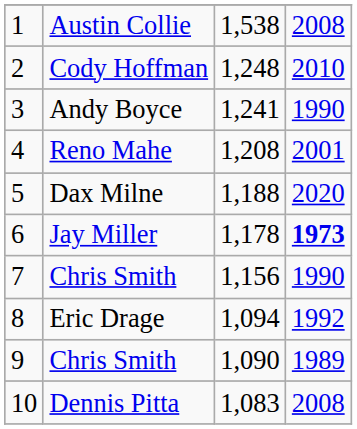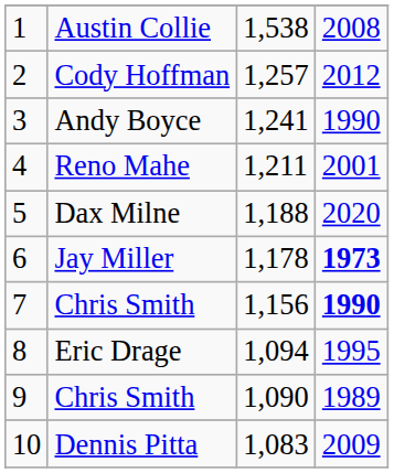Cody Hoffman | column 3: 1,248 -> 1,257
Cody Hoffman | column 4: 2010 -> 2012
Reno Mahe | column 3: 1,208 -> 1,211
7 / Chris Smith | column 4: normal -> bold
Eric Drage | column 4: 1992 -> 1995
Dennis Pitta | column 4: 2008 -> 2009
